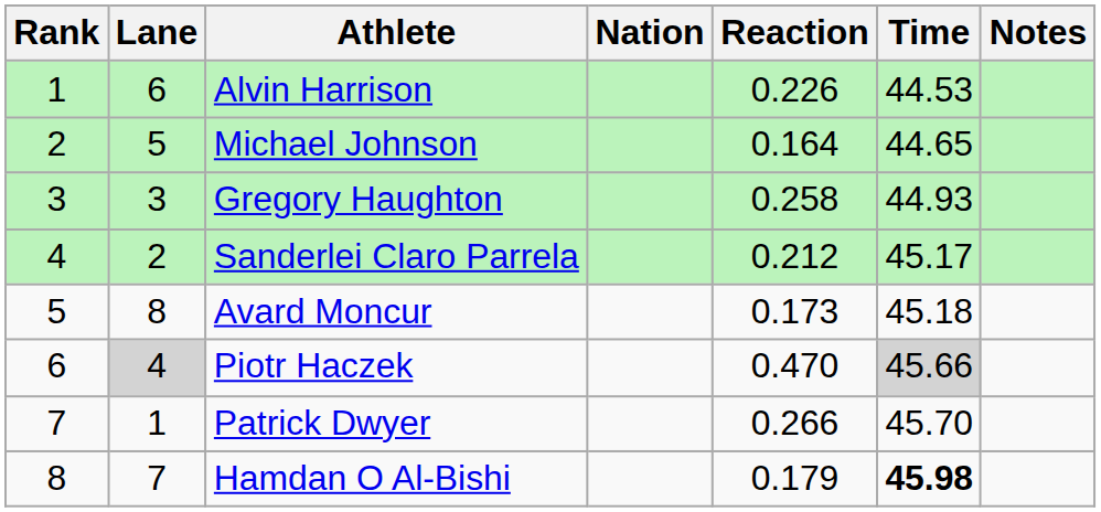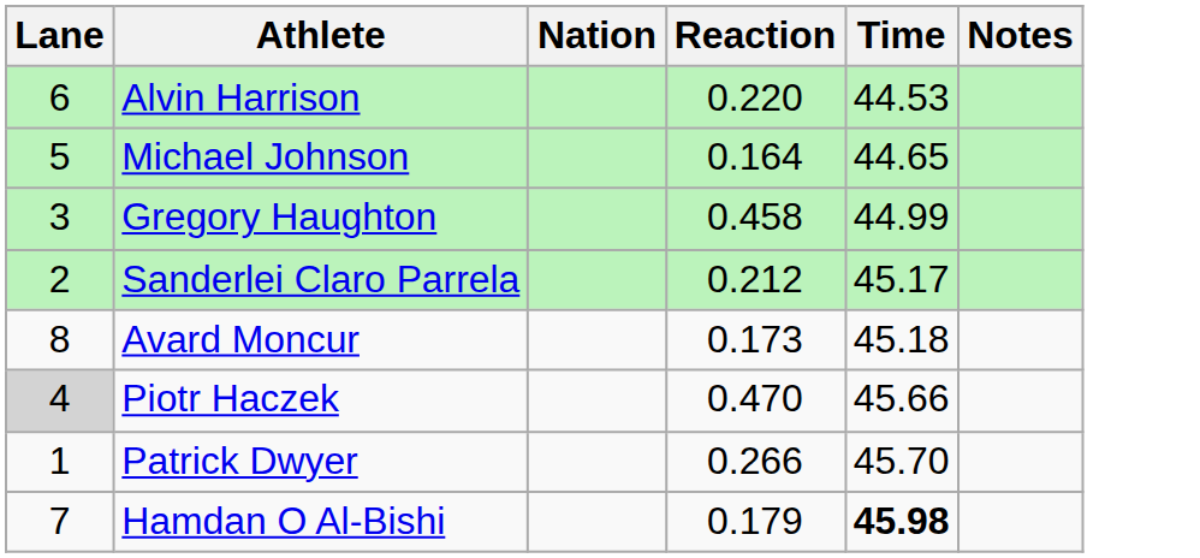- column: Rank | 1 | 2 | 3 | 4 | 5 | 6 | 7 | 8
Alvin Harrison | Reaction: 0.226 -> 0.220
Gregory Haughton | Reaction: 0.258 -> 0.458
Gregory Haughton | Time: 44.93 -> 44.99
Piotr Haczek | Time: lightgrey background -> no background
